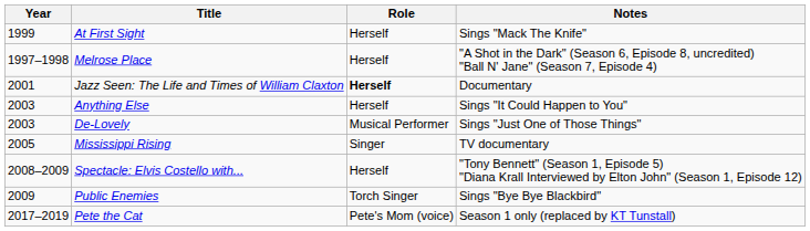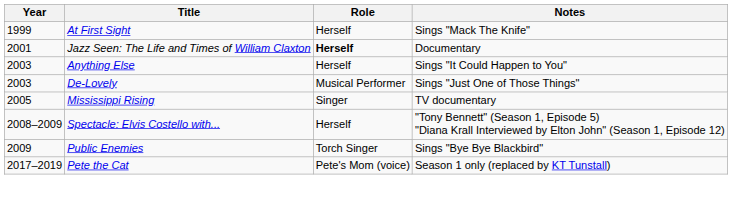- row: 1997–1998 | Melrose Place | Herself | "A Shot in the Dark" (Season 6, Episode 8, uncredited) "Ball N' Jane" (Season 7, Episode 4)
